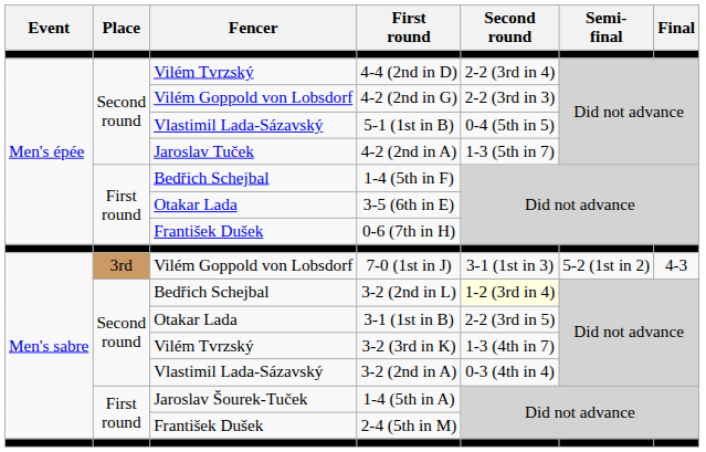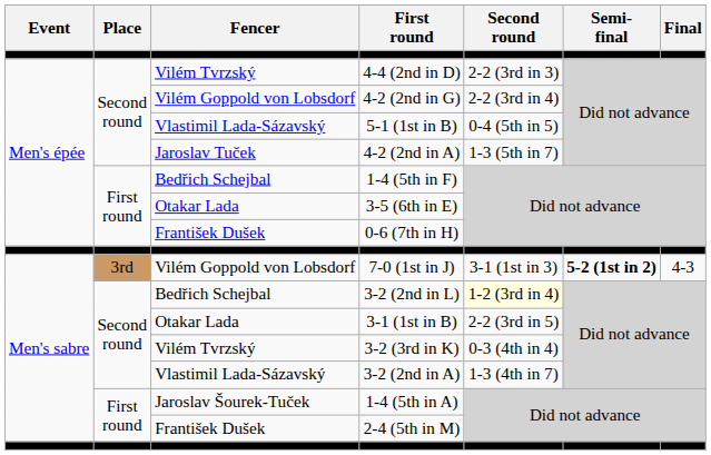4-4 (2nd in D) | Second round: 2-2 (3rd in 4) -> 2-2 (3rd in 3)
4-2 (2nd in G) | Second round: 2-2 (3rd in 3) -> 2-2 (3rd in 4)
7-0 (1st in J) | Semi- final: normal -> bold
3-2 (3rd in K) | Second round: 1-3 (4th in 7) -> 0-3 (4th in 4)
3-2 (2nd in A) | Second round: 0-3 (4th in 4) -> 1-3 (4th in 7)
